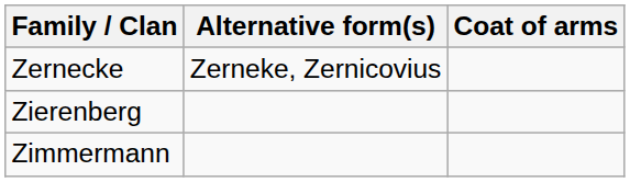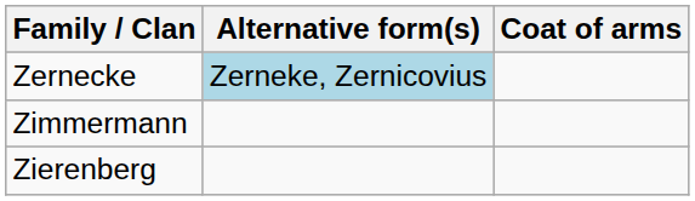Zernecke | Alternative form(s): no background -> lightblue background
rows swapped: Zierenberg <-> Zimmermann
